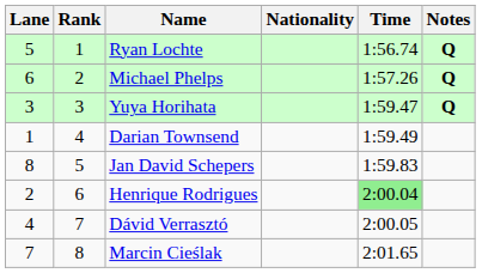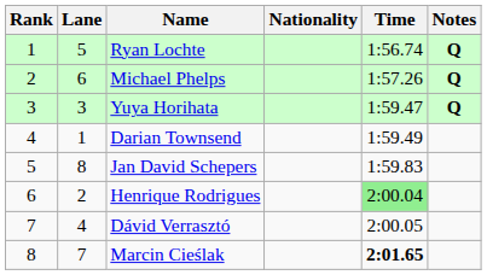columns swapped: Rank <-> Lane
Marcin Cieślak | Time: normal -> bold
